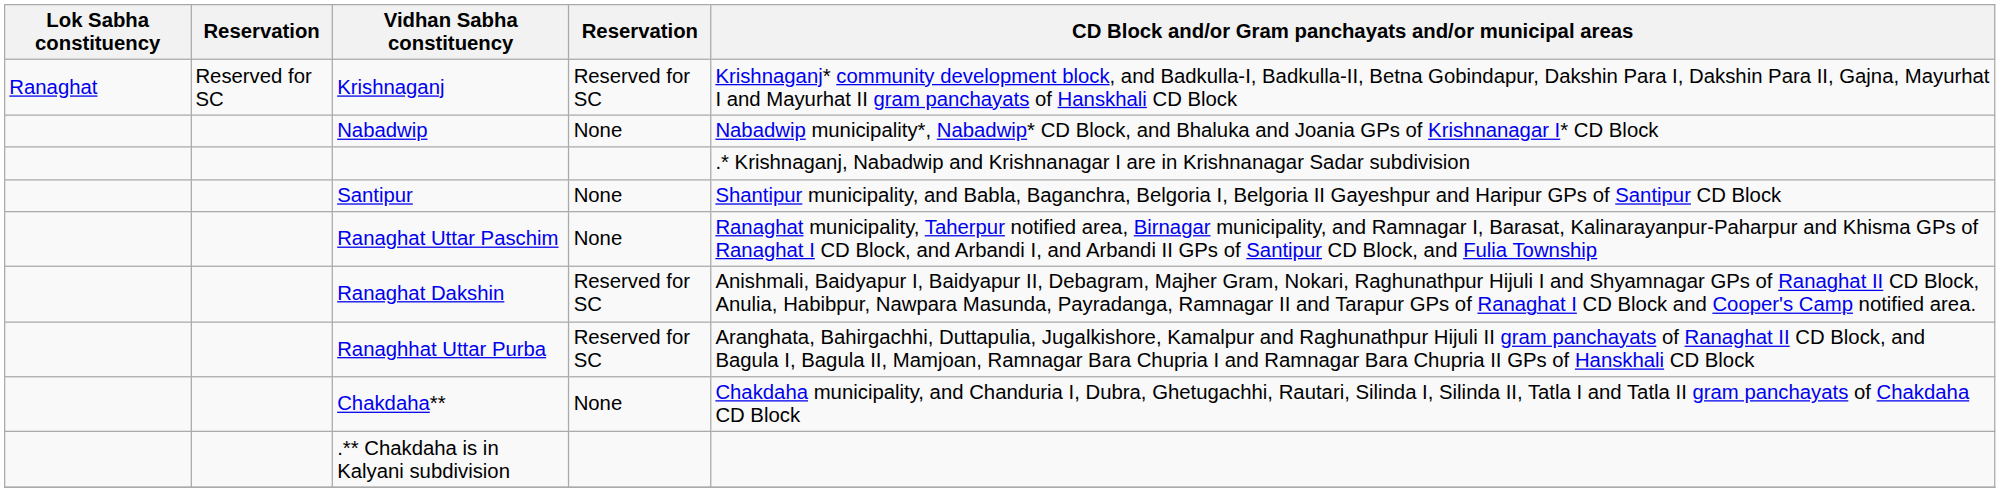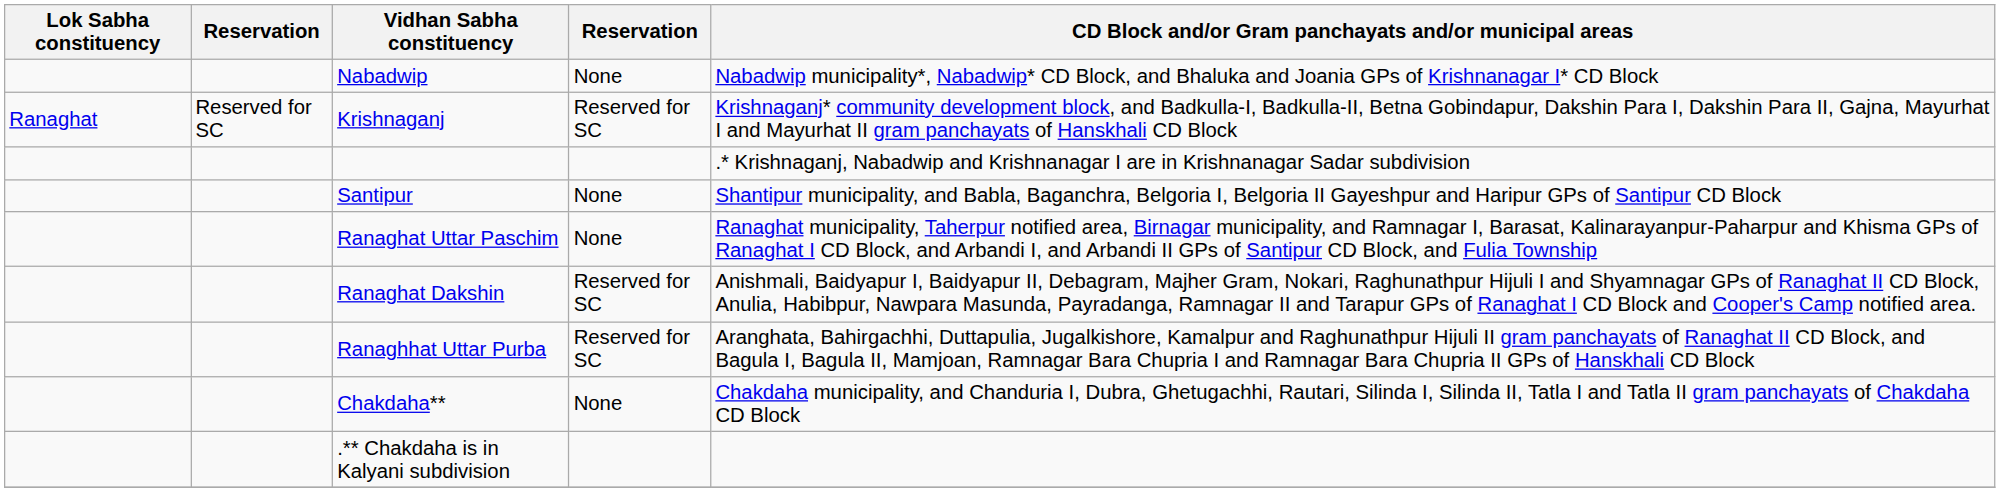rows swapped: Krishnaganj <-> Nabadwip
